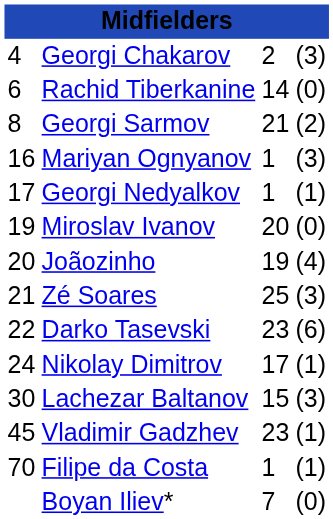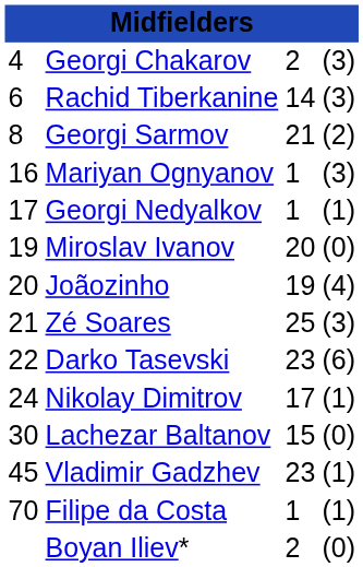Rachid Tiberkanine | column 4: (0) -> (3)
Lachezar Baltanov | column 4: (3) -> (0)
Boyan Iliev* | column 3: 7 -> 2
